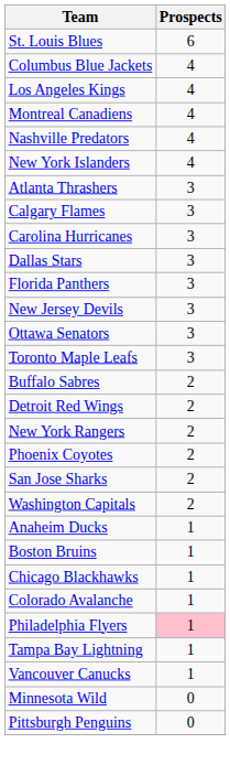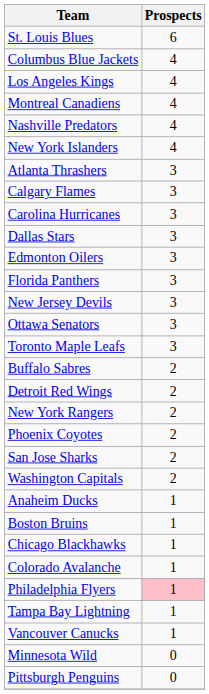+ row: Edmonton Oilers | 3
